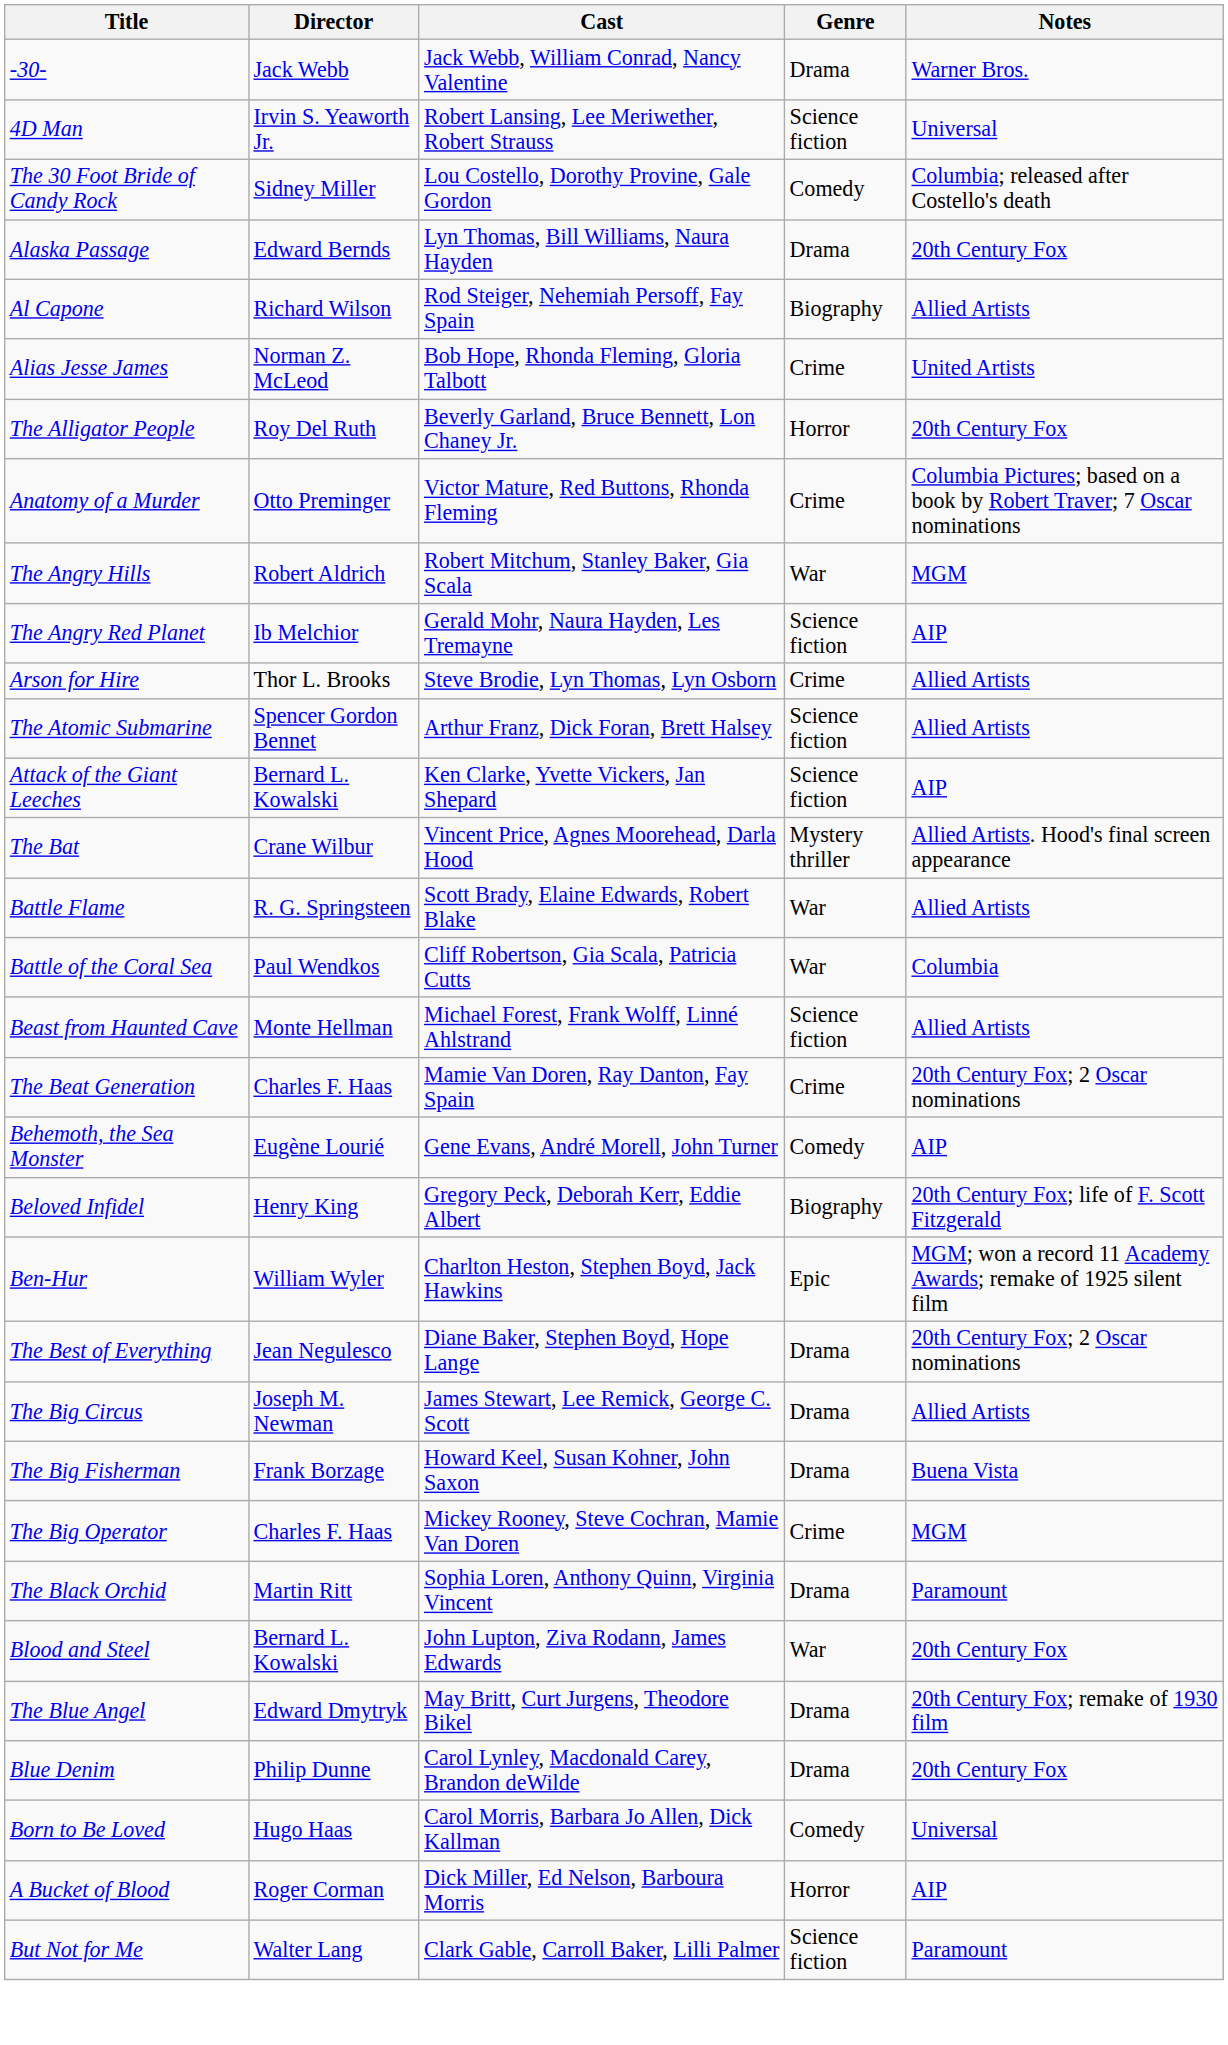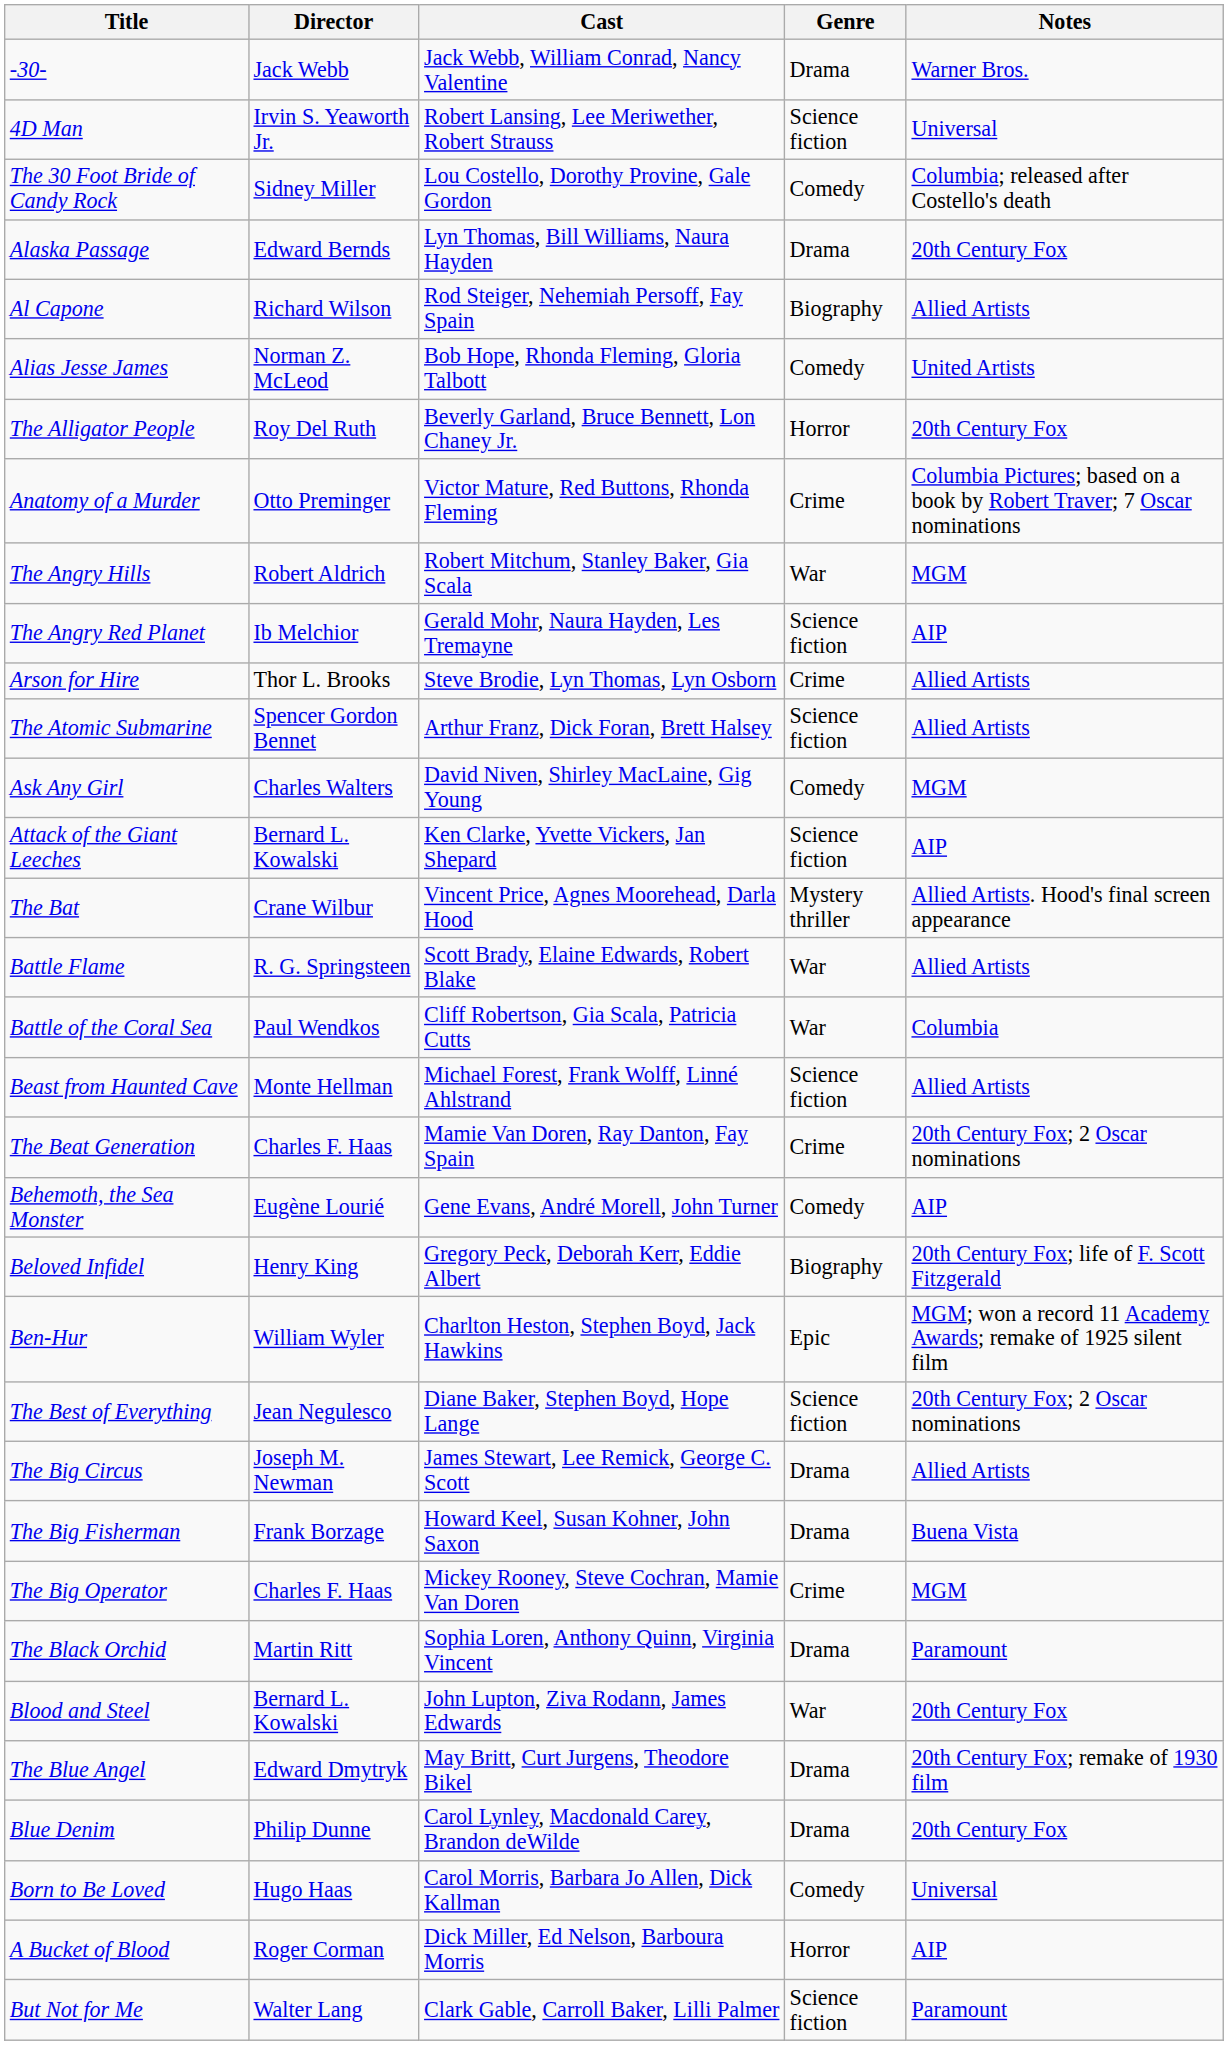Alias Jesse James | Genre: Crime -> Comedy
+ row: Ask Any Girl | Charles Walters | David Niven, Shirley MacLaine, Gig Young | Comedy | MGM
The Best of Everything | Genre: Drama -> Science fiction
